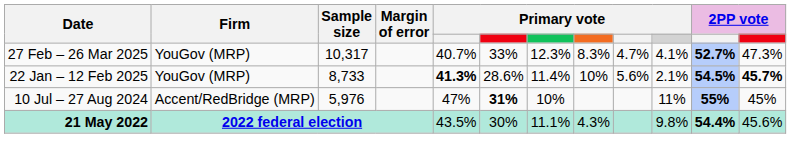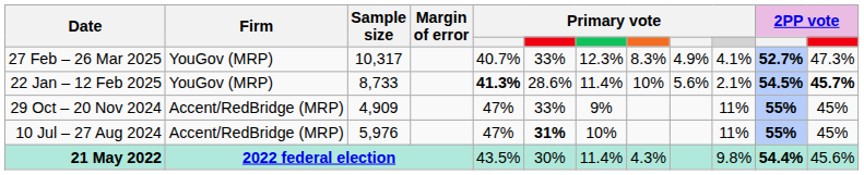27 Feb – 26 Mar 2025 | column 9: 4.7% -> 4.9%
+ row: 29 Oct – 20 Nov 2024 | Accent/RedBridge (MRP) | 4,909 | 47% | 33% | 9% | 11% | 55% | 45%
21 May 2022 | column 7: 11.1% -> 11.4%
